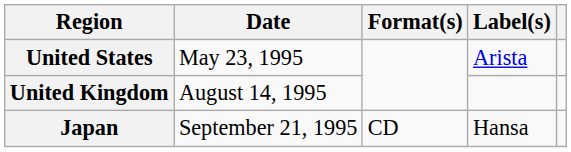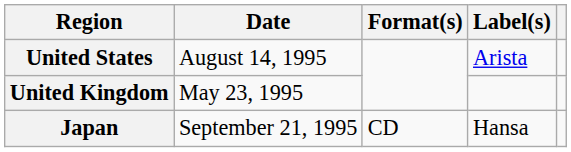United States | Date: May 23, 1995 -> August 14, 1995
United Kingdom | Date: August 14, 1995 -> May 23, 1995
